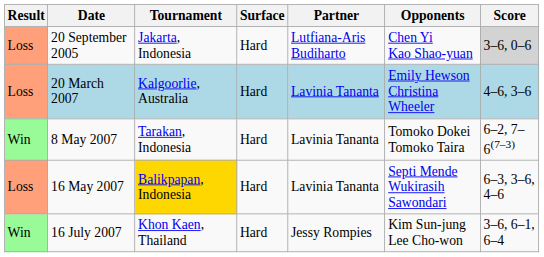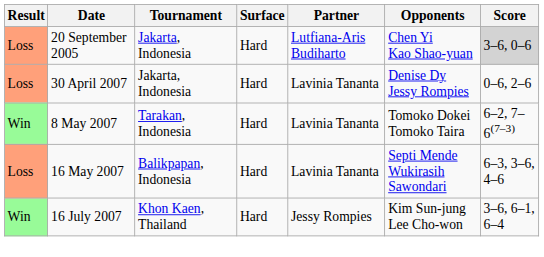- row: Loss | 20 March 2007 | Kalgoorlie, Australia | Hard | Lavinia Tananta | Emily Hewson Christina Wheeler | 4–6, 3–6
+ row: Loss | 30 April 2007 | Jakarta, Indonesia | Hard | Lavinia Tananta | Denise Dy Jessy Rompies | 0–6, 2–6
16 May 2007 | Tournament: gold background -> no background
